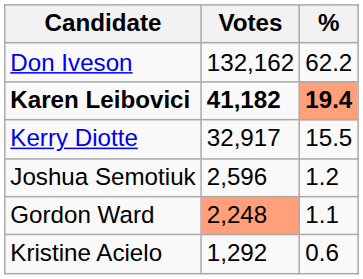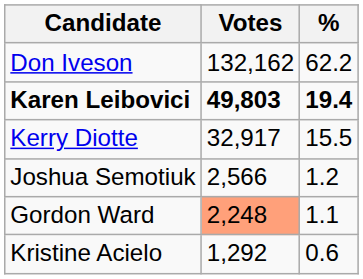Karen Leibovici | Votes: 41,182 -> 49,803
Karen Leibovici | %: lightsalmon background -> no background
Joshua Semotiuk | Votes: 2,596 -> 2,566
